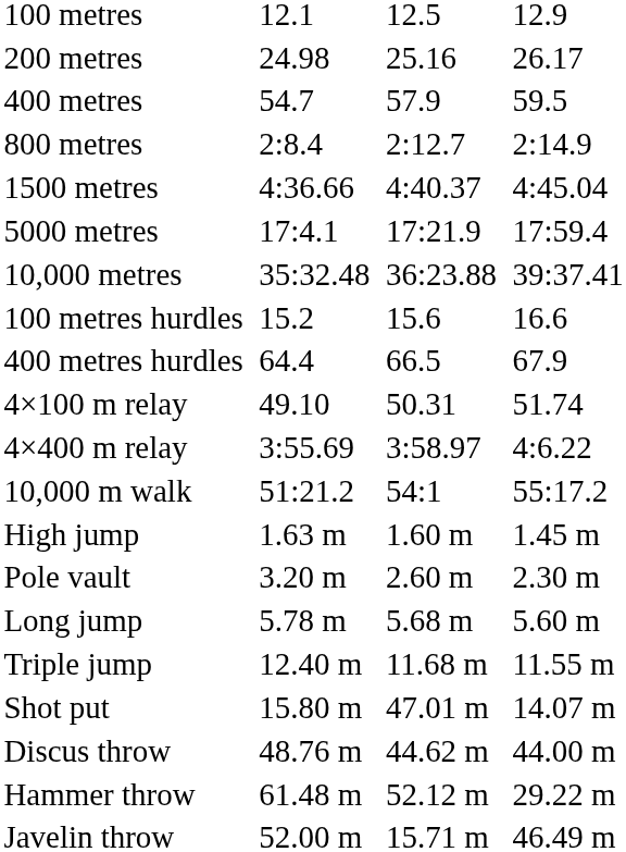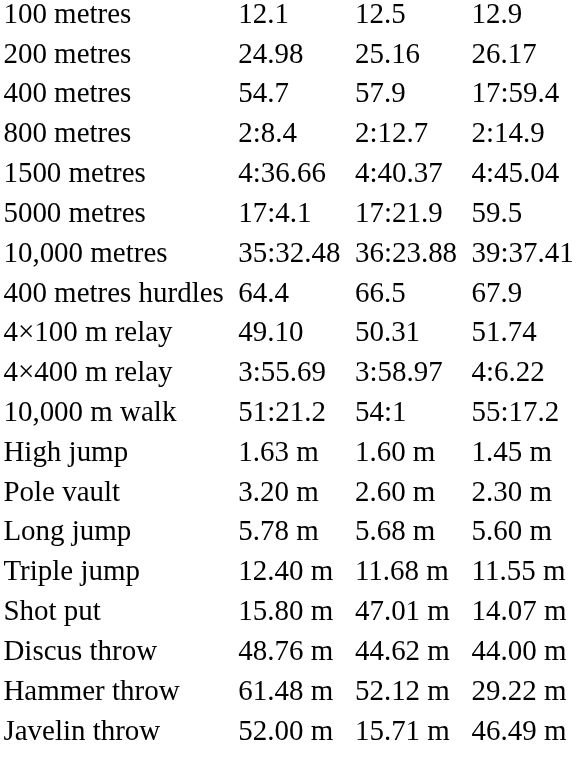400 metres | column 7: 59.5 -> 17:59.4
5000 metres | column 7: 17:59.4 -> 59.5
- row: 100 metres hurdles | 15.2 | 15.6 | 16.6
